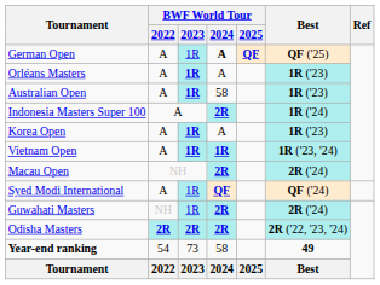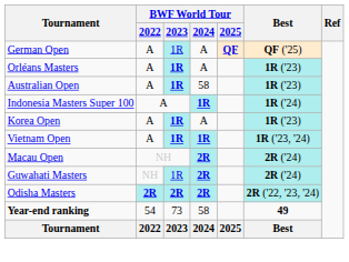German Open | BWF World Tour / 2024: bold -> normal
Indonesia Masters Super 100 | BWF World Tour / 2024: 2R -> 1R
- row: Syed Modi International | A | 1R | QF | QF ('24)
